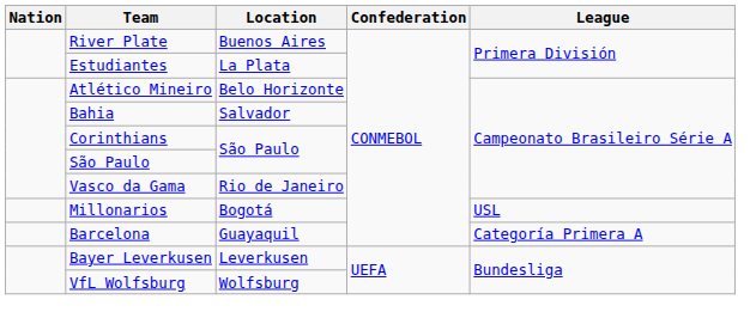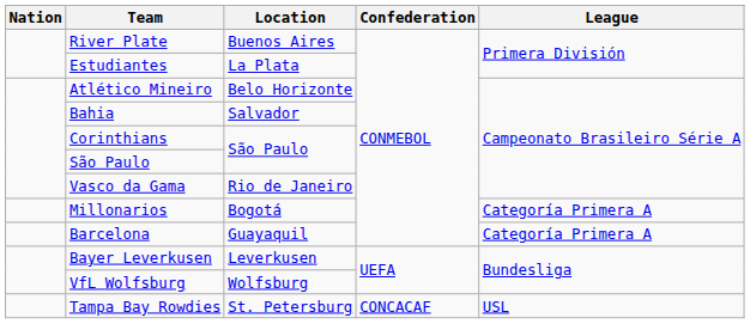Millonarios | League: USL -> Categoría Primera A
+ row: Tampa Bay Rowdies | St. Petersburg | CONCACAF | USL
